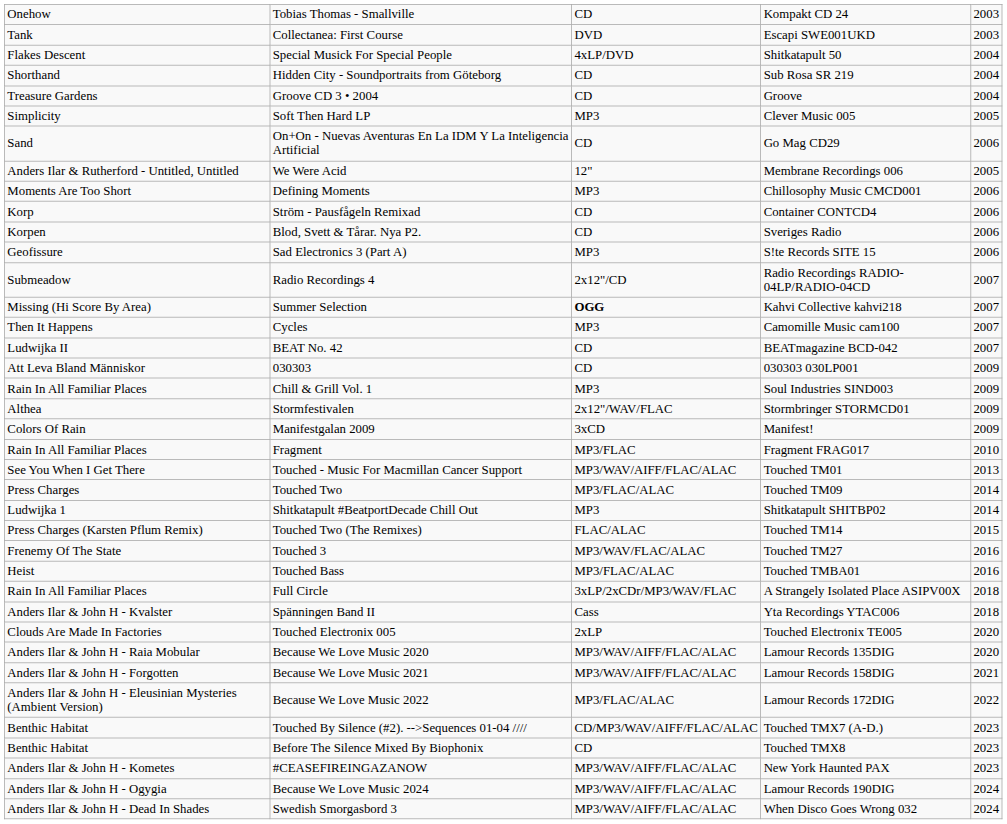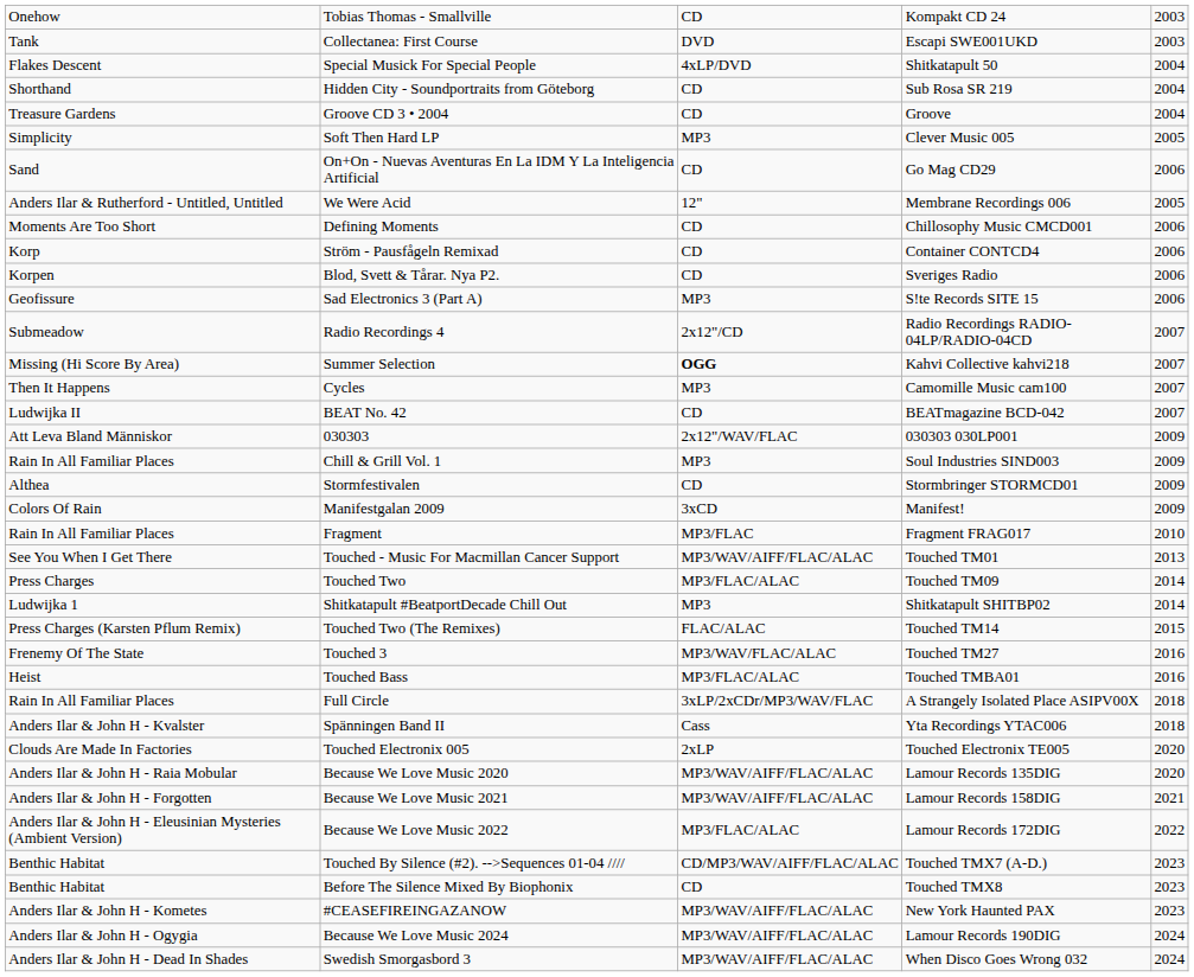Defining Moments | column 3: MP3 -> CD
030303 | column 3: CD -> 2x12"/WAV/FLAC
Stormfestivalen | column 3: 2x12"/WAV/FLAC -> CD
